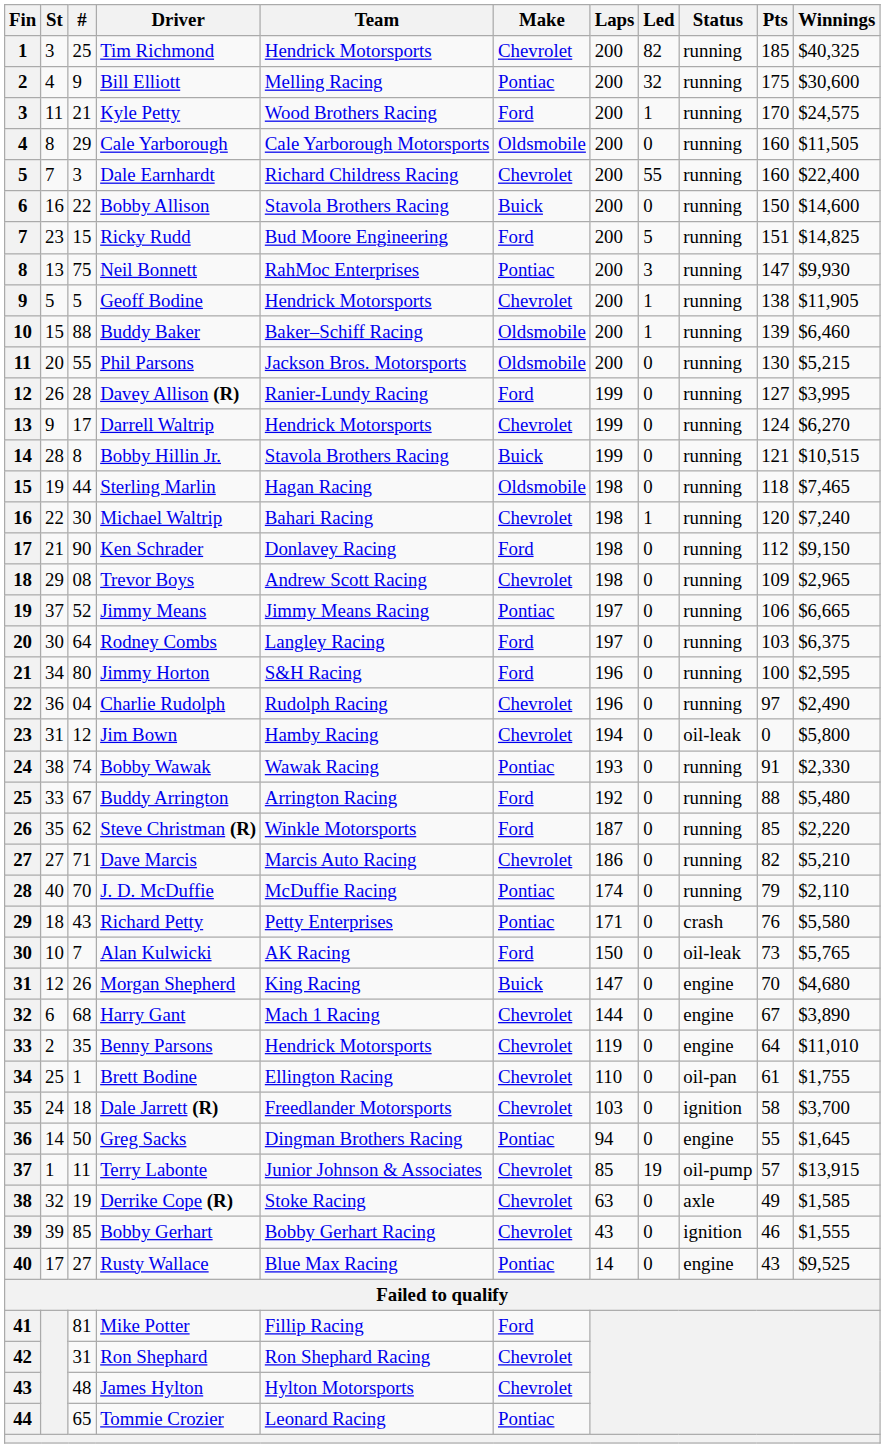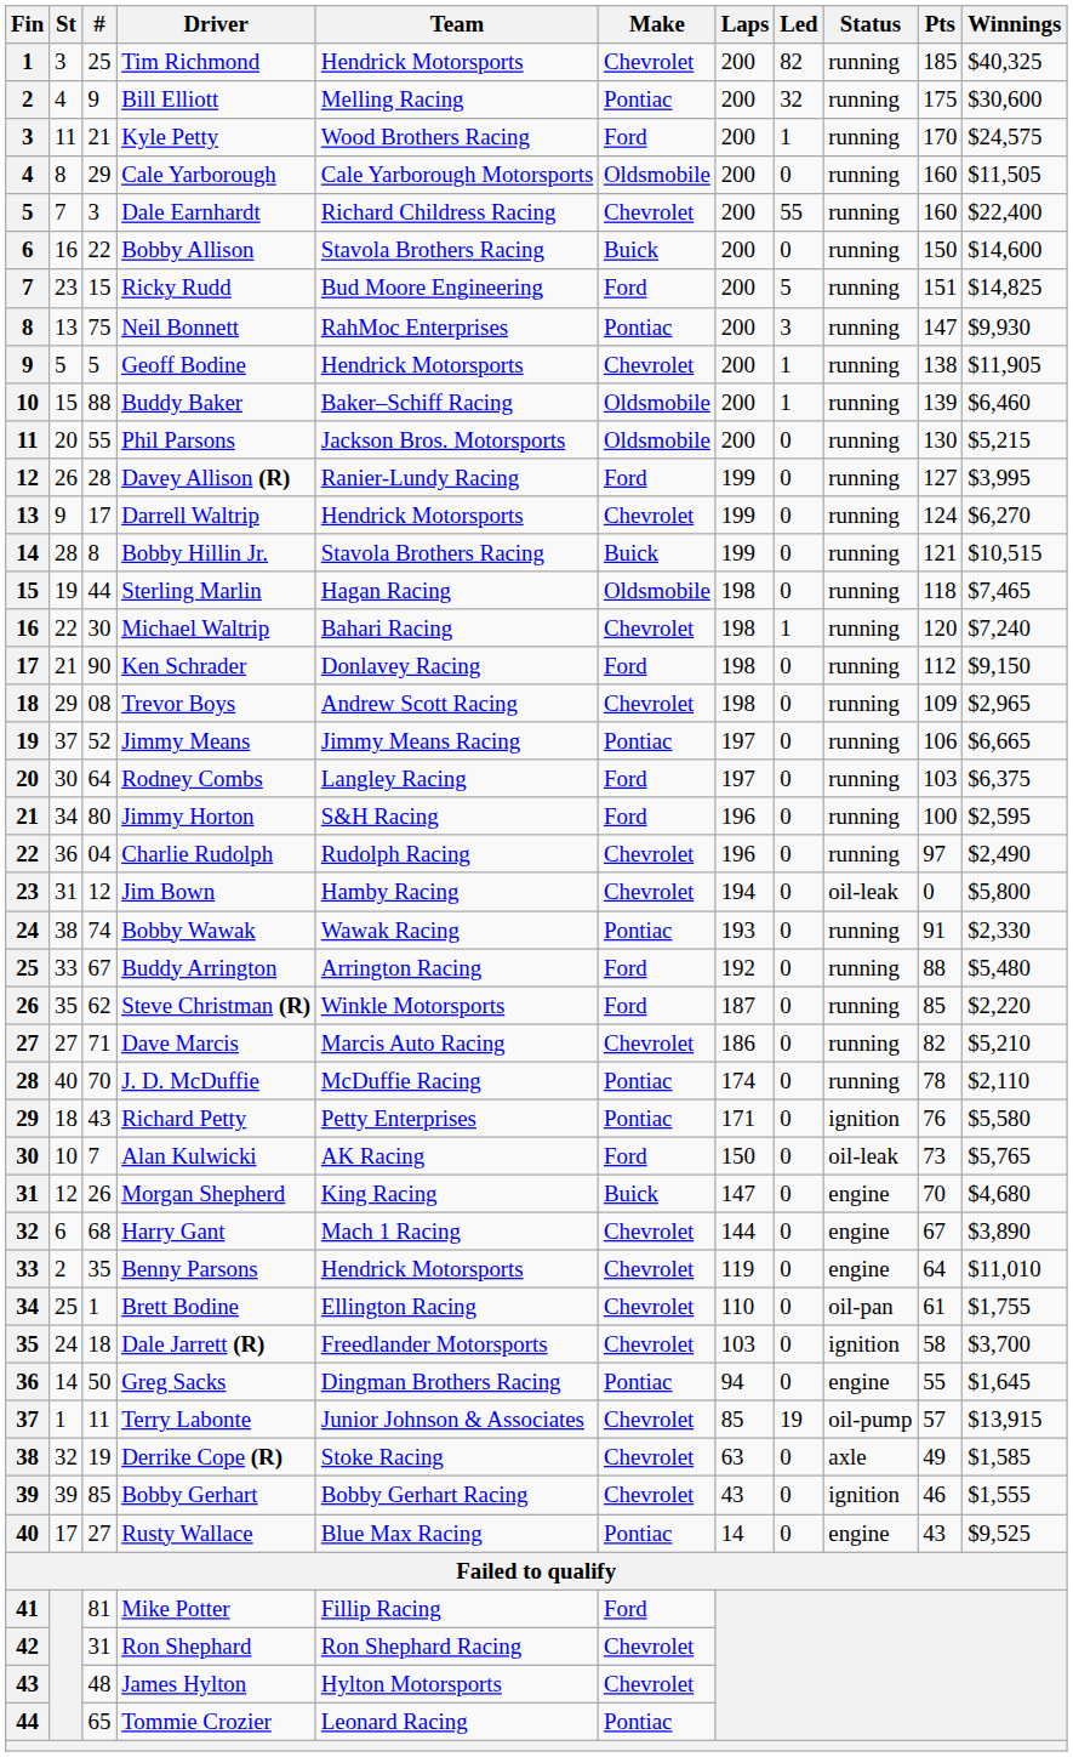J. D. McDuffie | Pts: 79 -> 78
Richard Petty | Status: crash -> ignition
